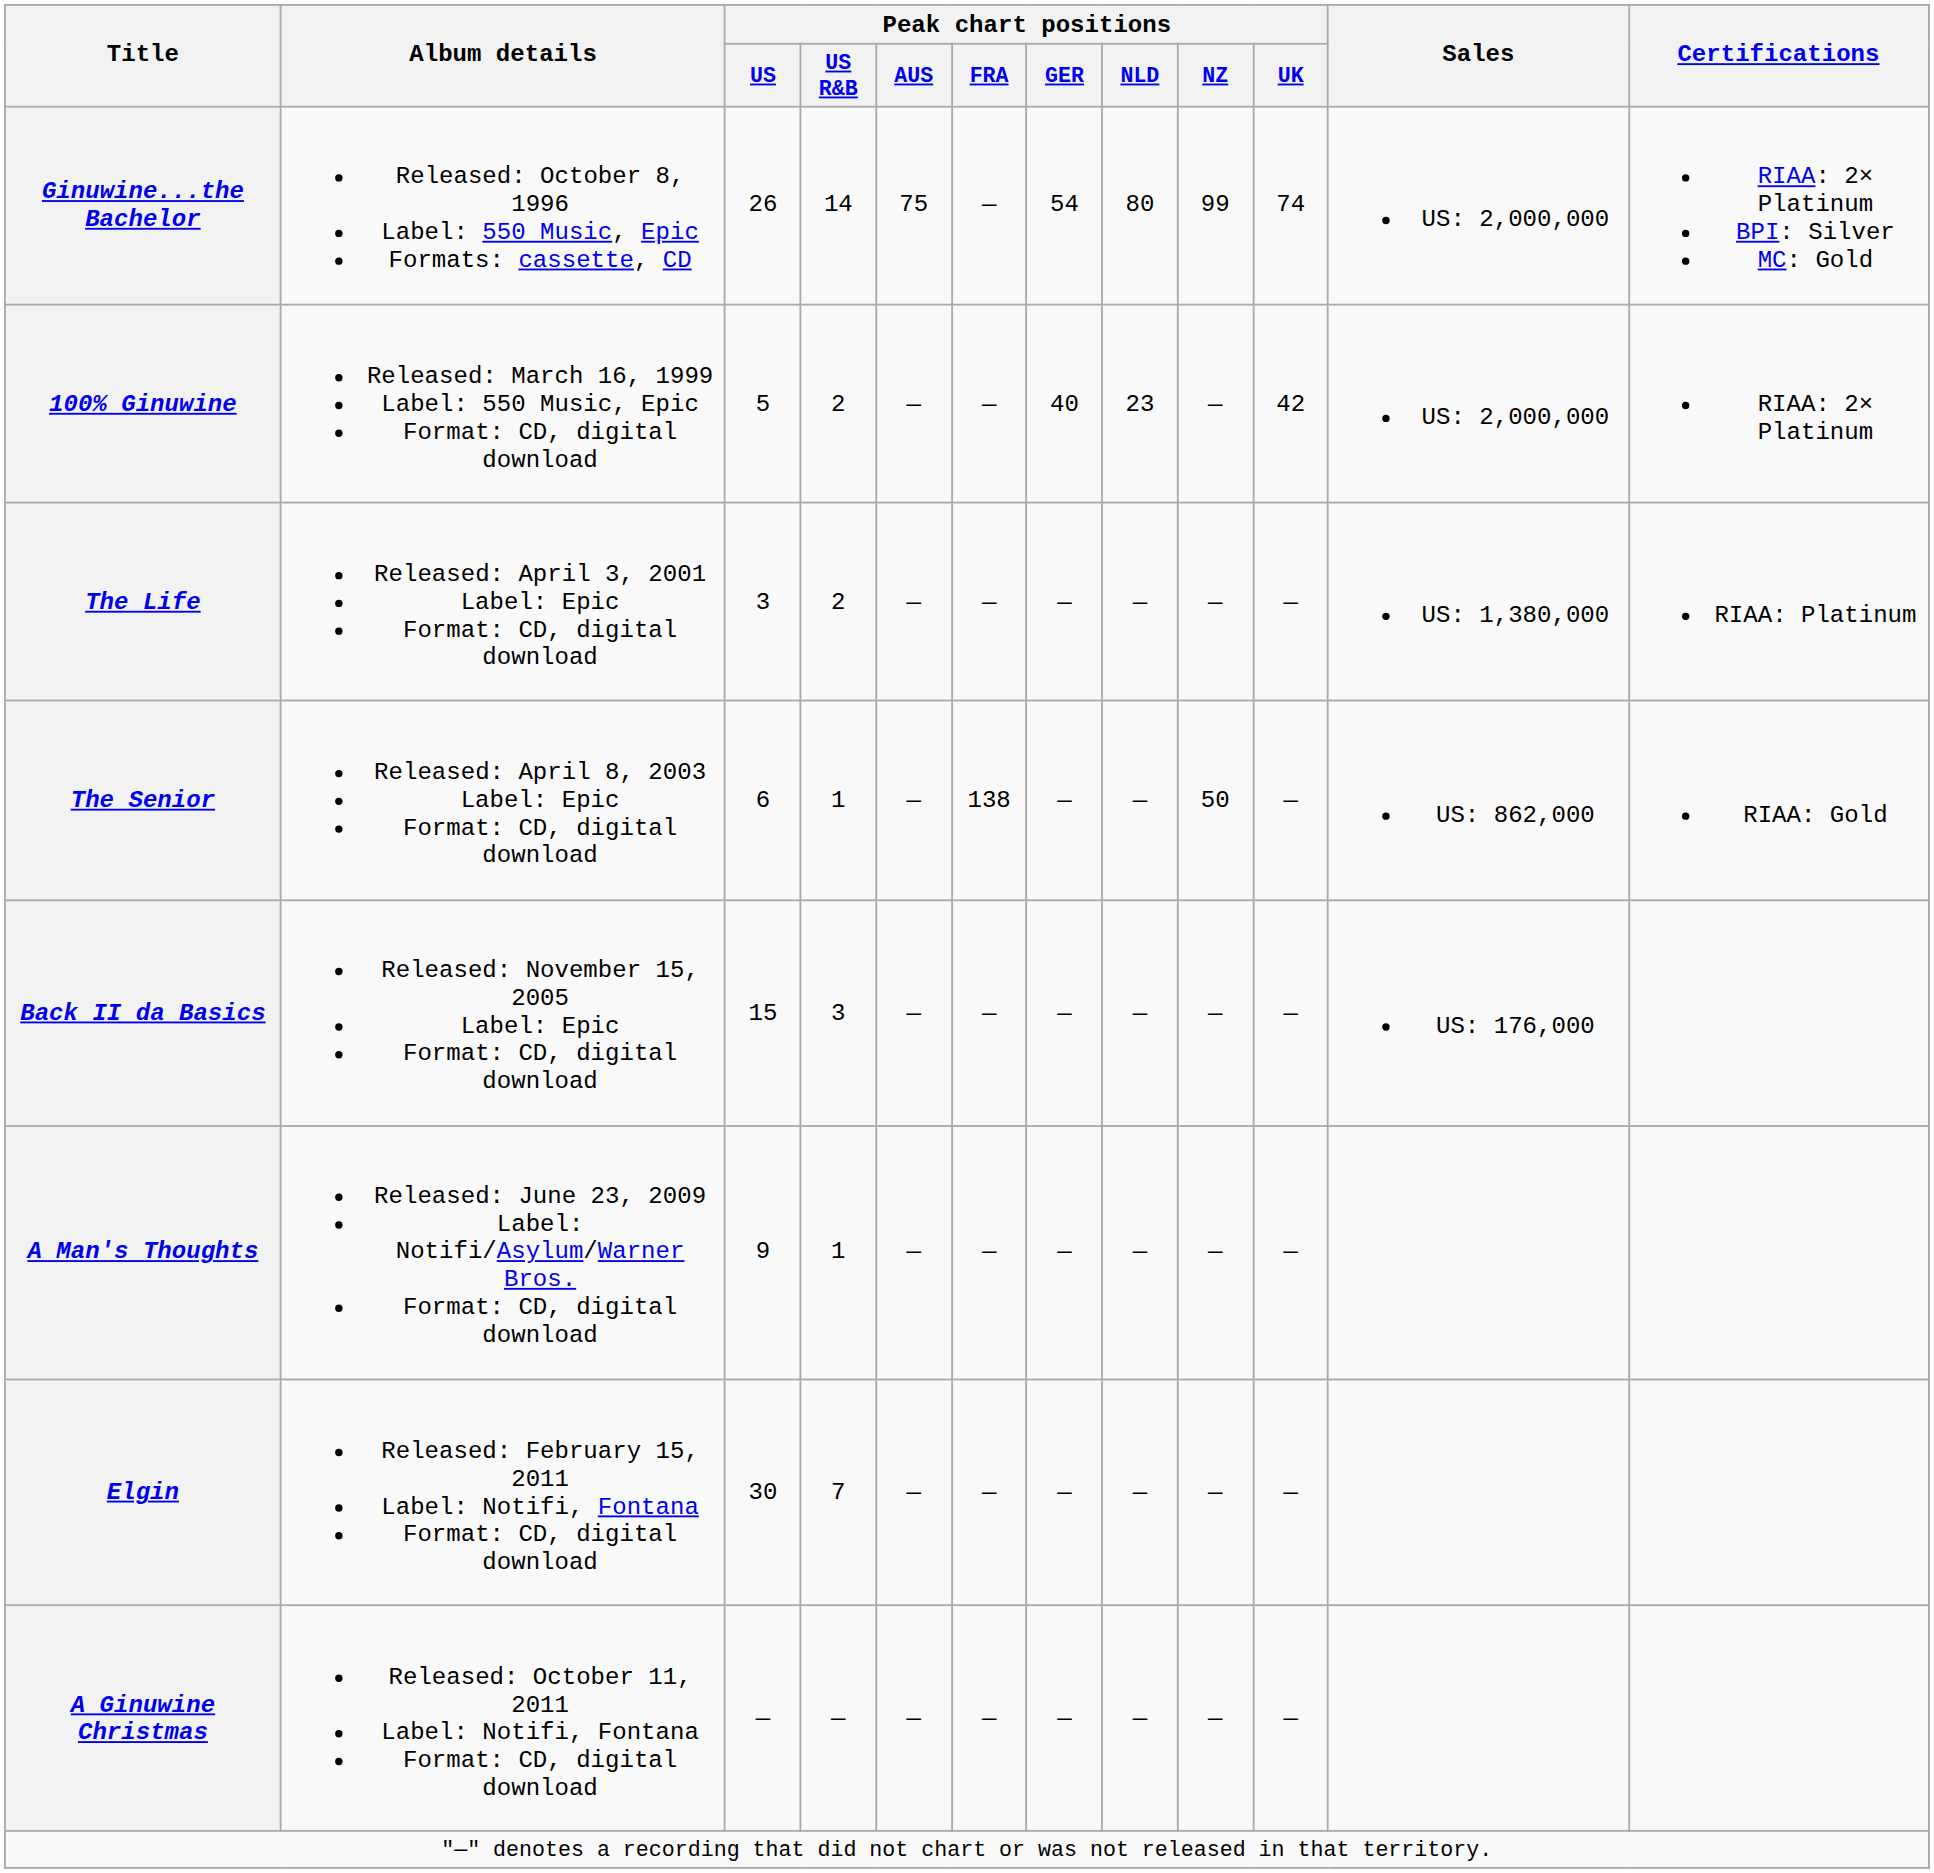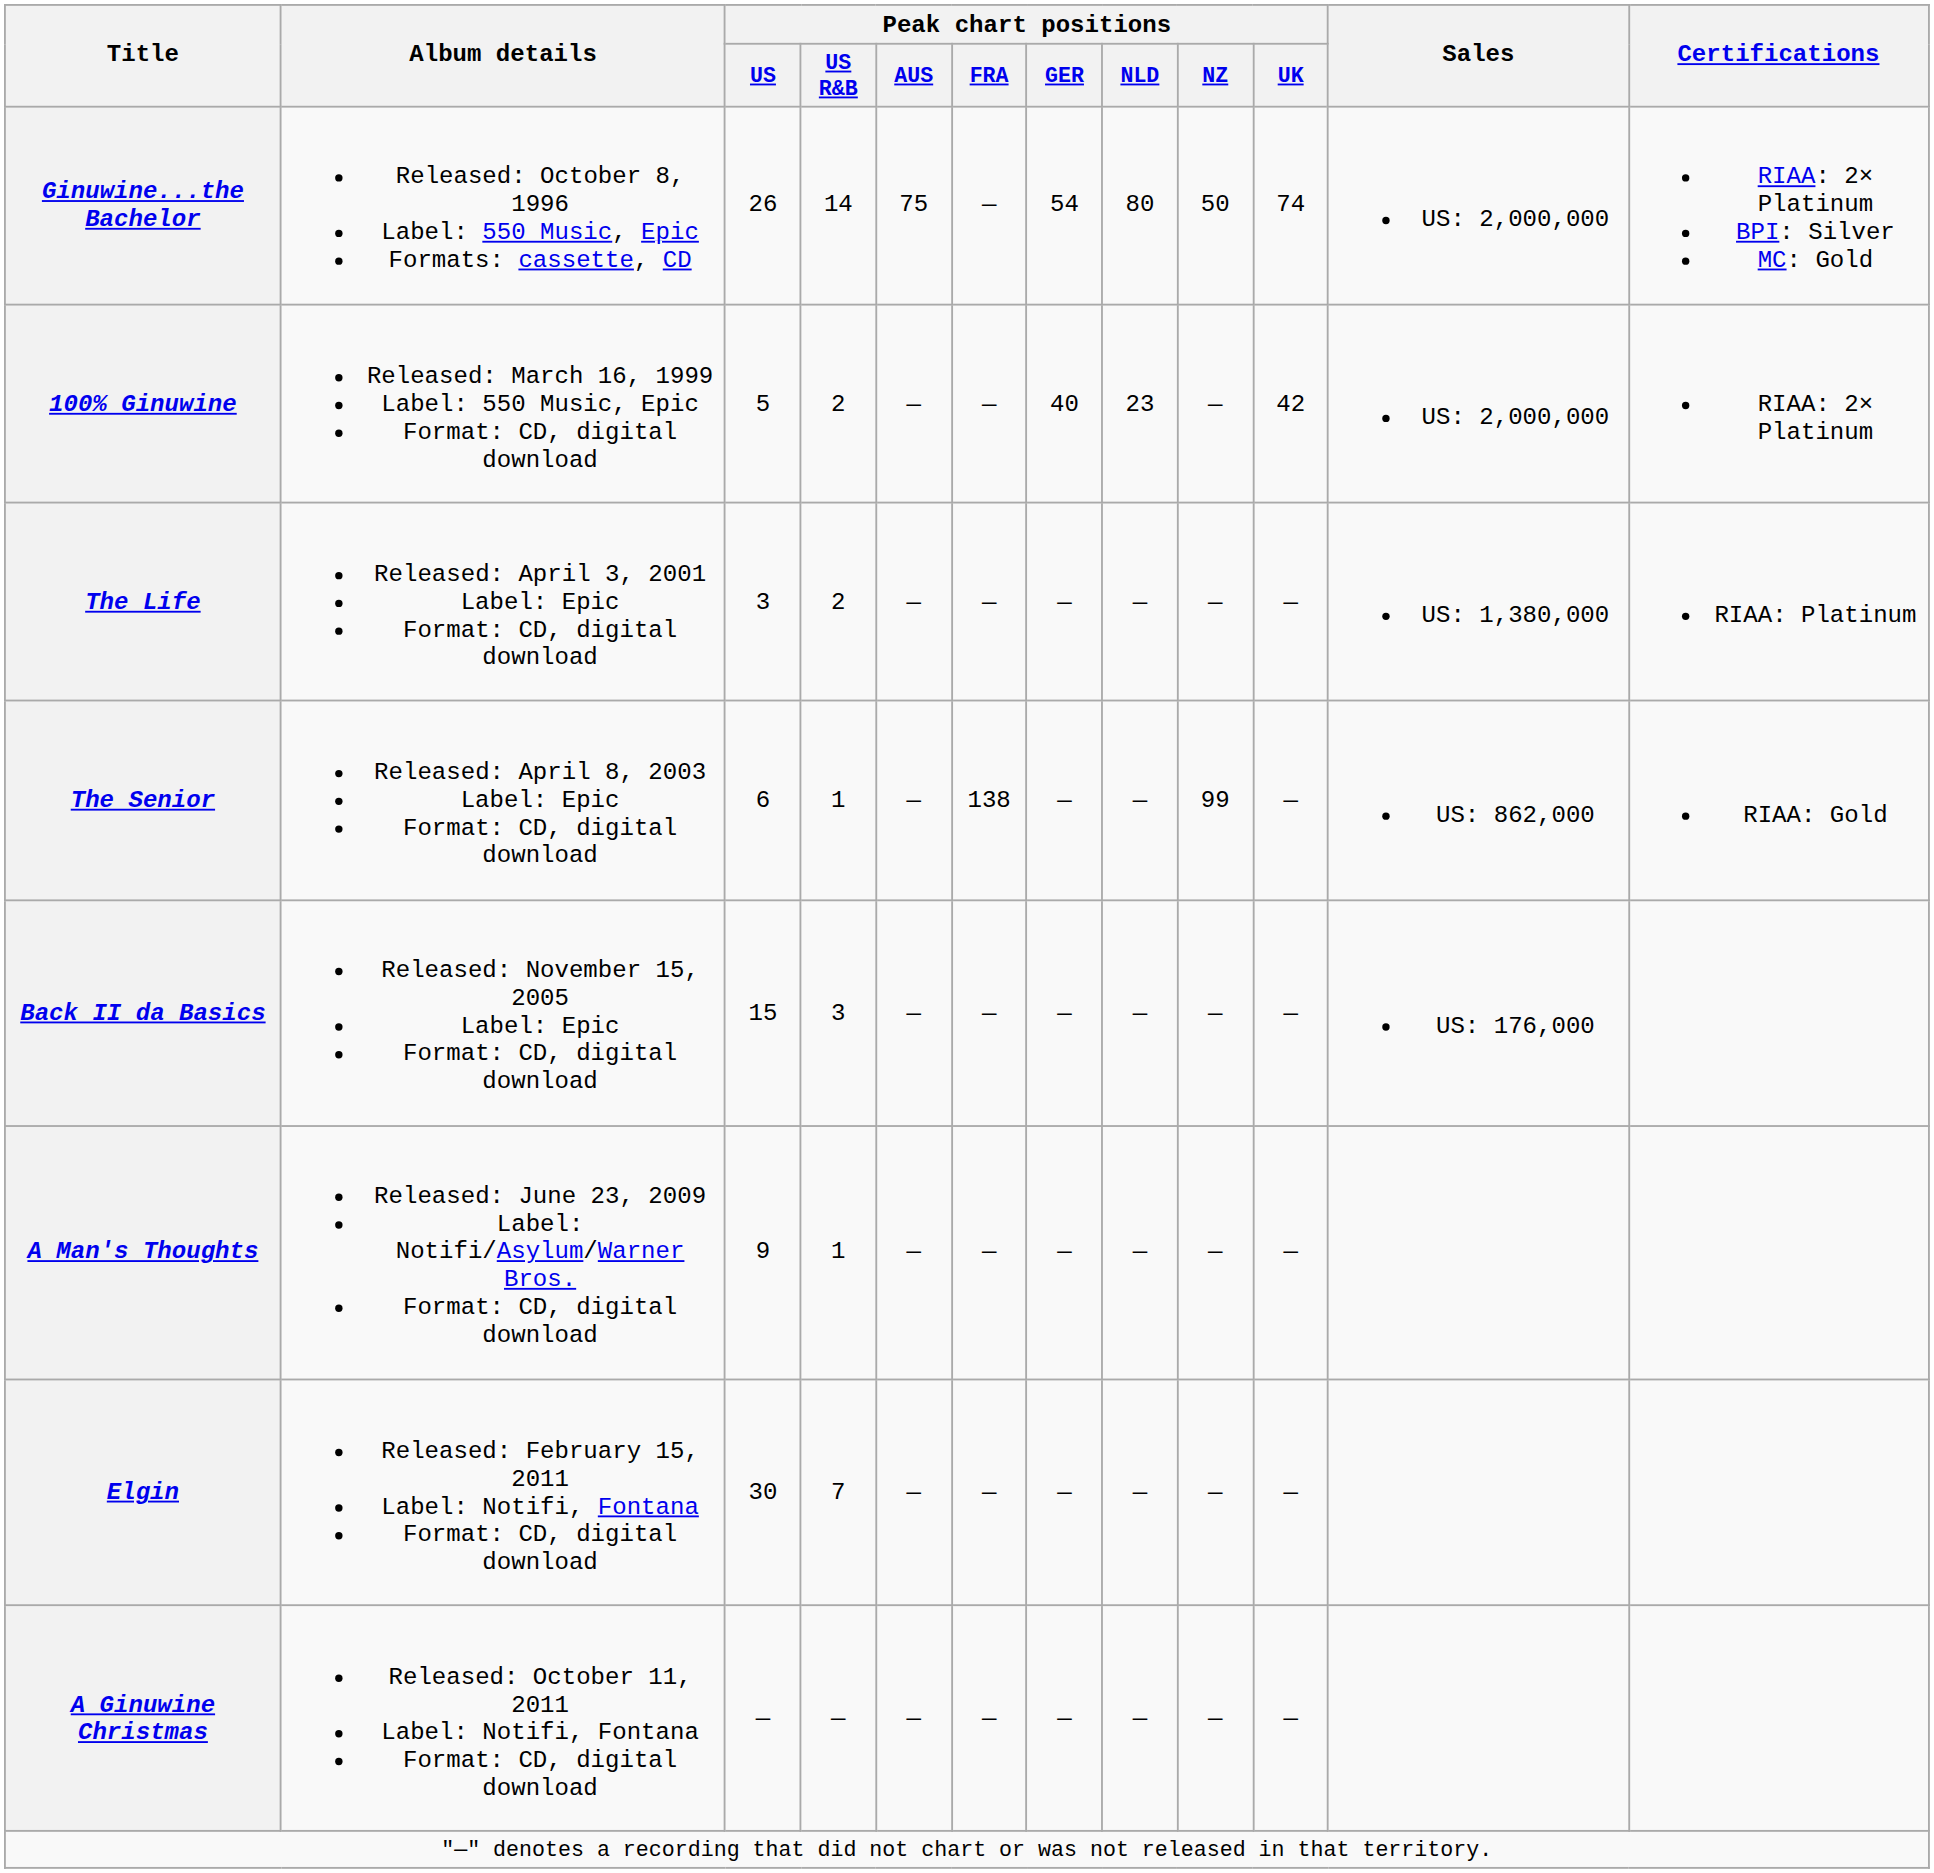Ginuwine...the Bachelor | Peak chart positions / NZ: 99 -> 50
The Senior | Peak chart positions / NZ: 50 -> 99
